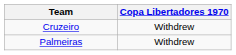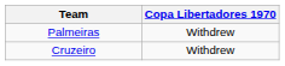rows swapped: Cruzeiro <-> Palmeiras
